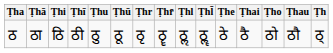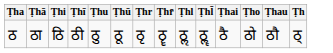- column: Ṭhe | ठे
